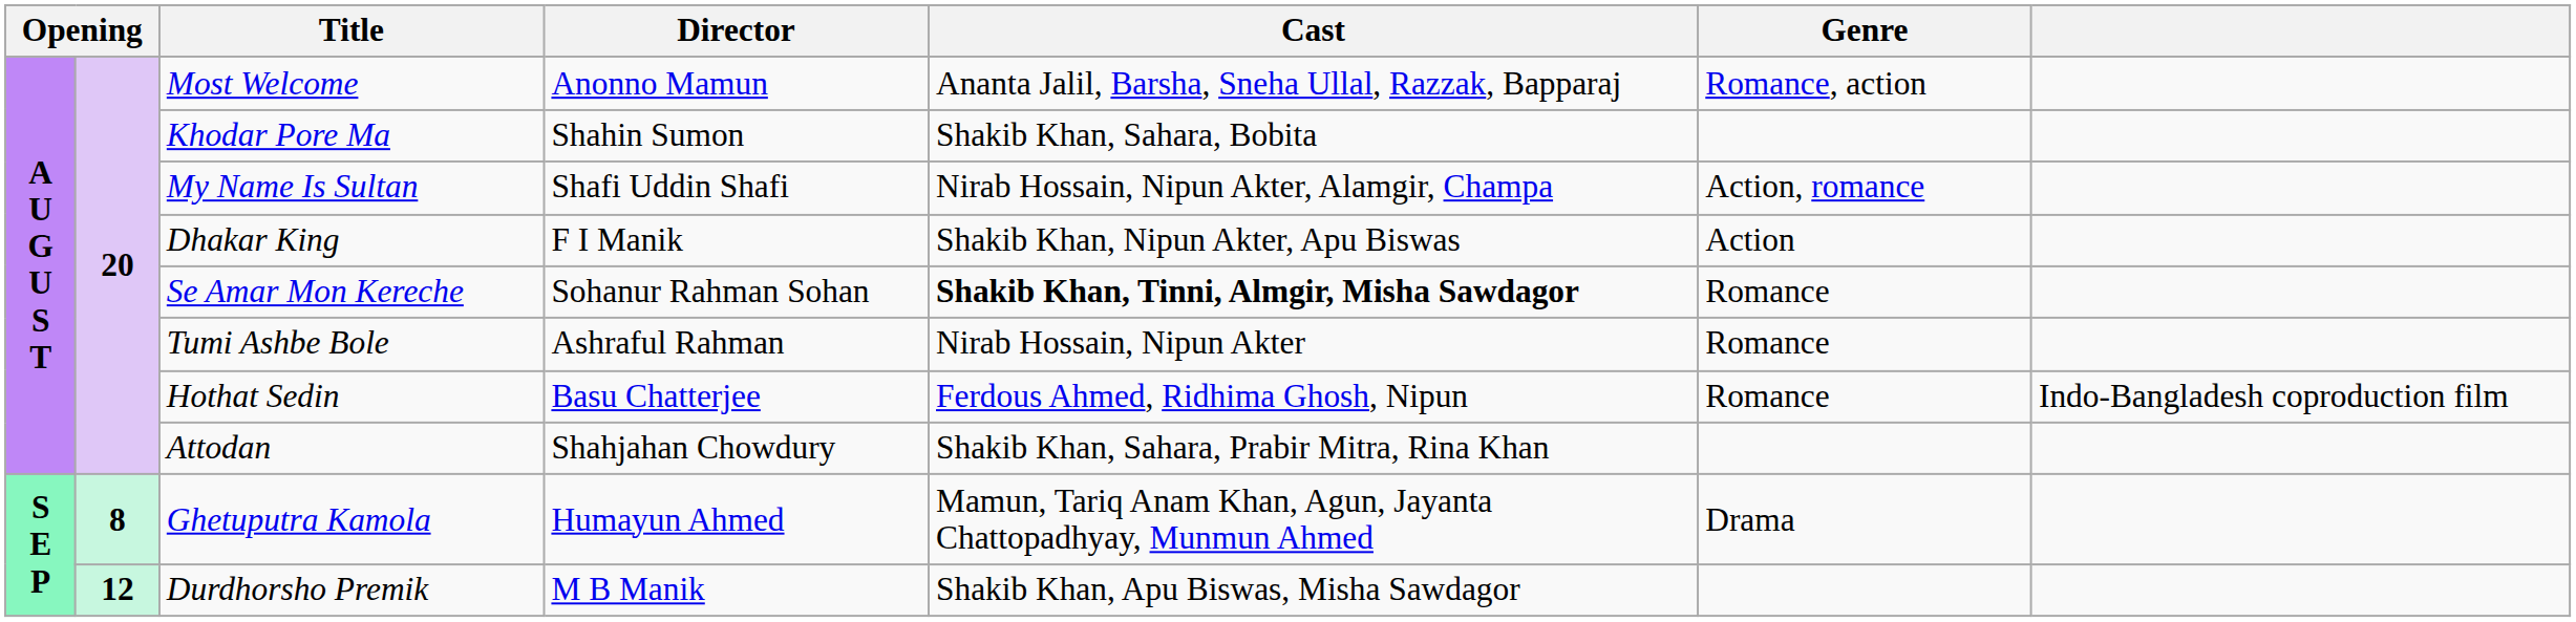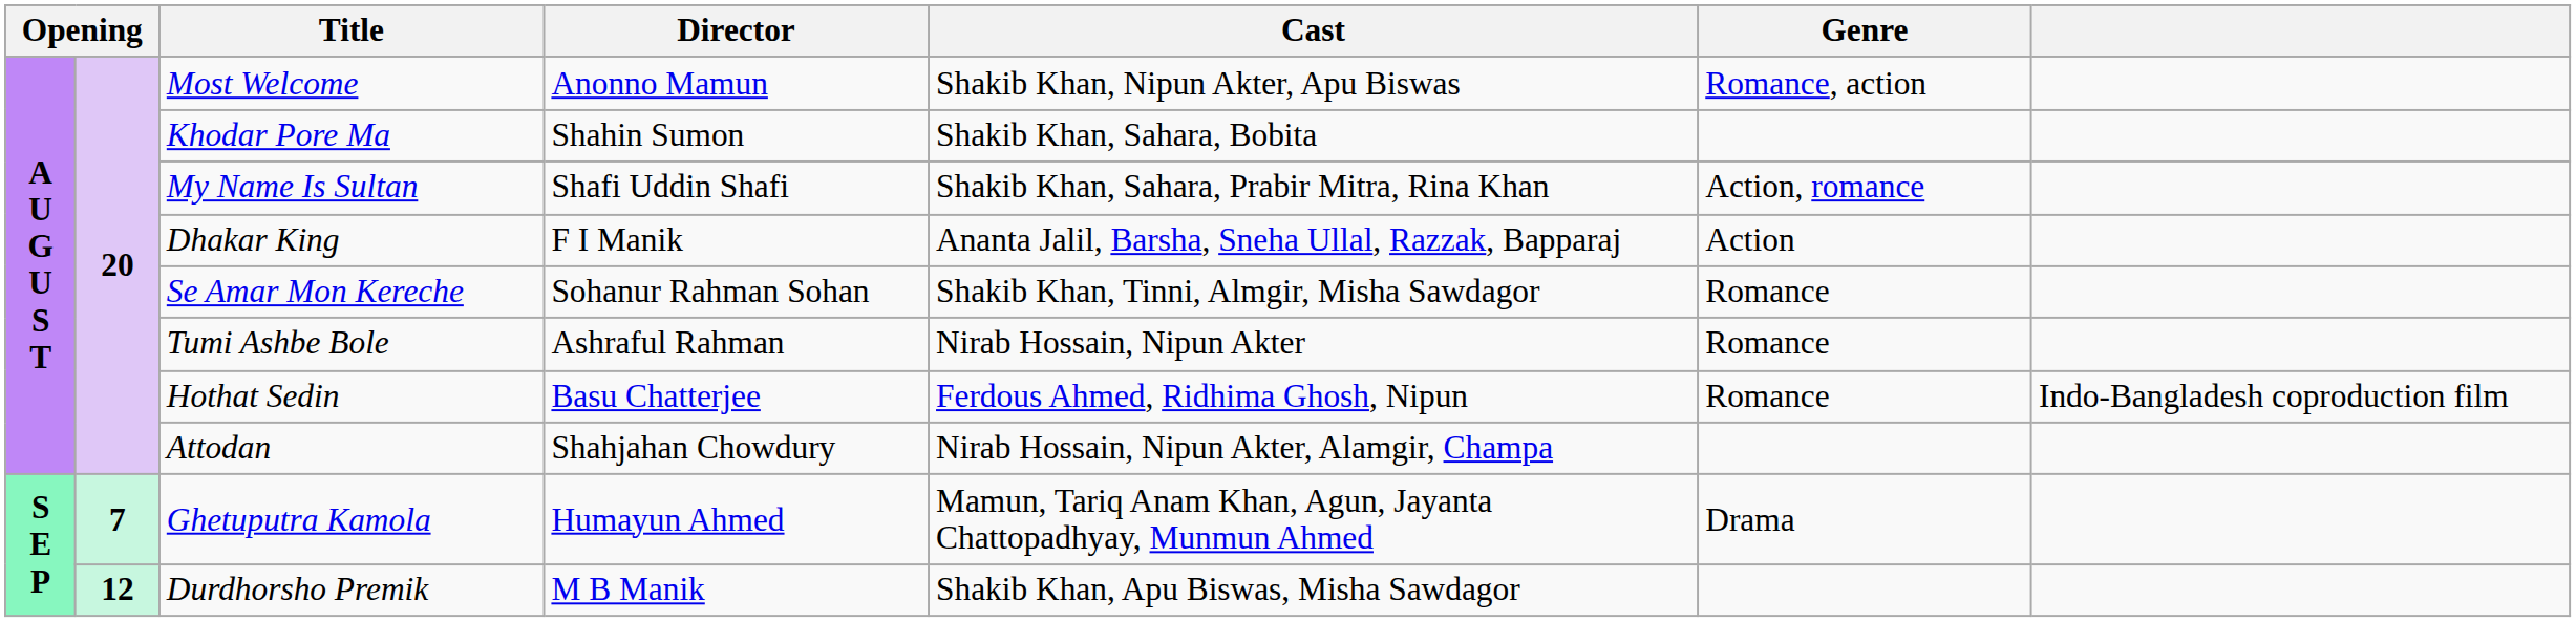Most Welcome | Cast: Ananta Jalil, Barsha, Sneha Ullal, Razzak, Bapparaj -> Shakib Khan, Nipun Akter, Apu Biswas
My Name Is Sultan | Cast: Nirab Hossain, Nipun Akter, Alamgir, Champa -> Shakib Khan, Sahara, Prabir Mitra, Rina Khan
Dhakar King | Cast: Shakib Khan, Nipun Akter, Apu Biswas -> Ananta Jalil, Barsha, Sneha Ullal, Razzak, Bapparaj
Se Amar Mon Kereche | Cast: bold -> normal
Attodan | Cast: Shakib Khan, Sahara, Prabir Mitra, Rina Khan -> Nirab Hossain, Nipun Akter, Alamgir, Champa
Ghetuputra Kamola | column 2: 8 -> 7
